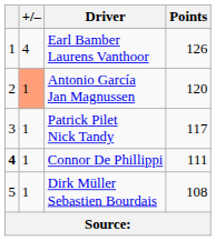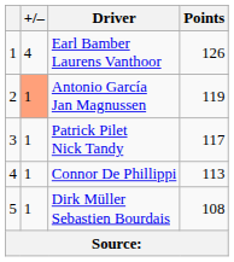Antonio García Jan Magnussen | Points: 120 -> 119
Connor De Phillippi | column 1: bold -> normal
Connor De Phillippi | Points: 111 -> 113
